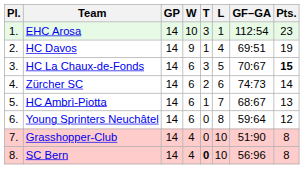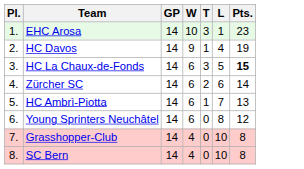- column: GF–GA | 112:54 | 69:51 | 70:67 | 74:73 | 68:67 | 59:64 | 51:90 | 56:96
SC Bern | T: bold -> normal
